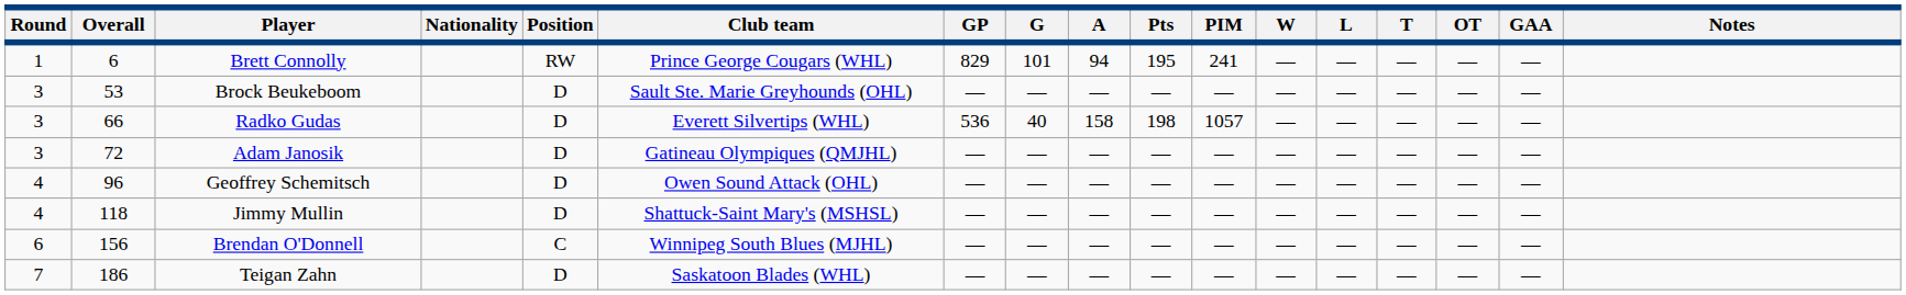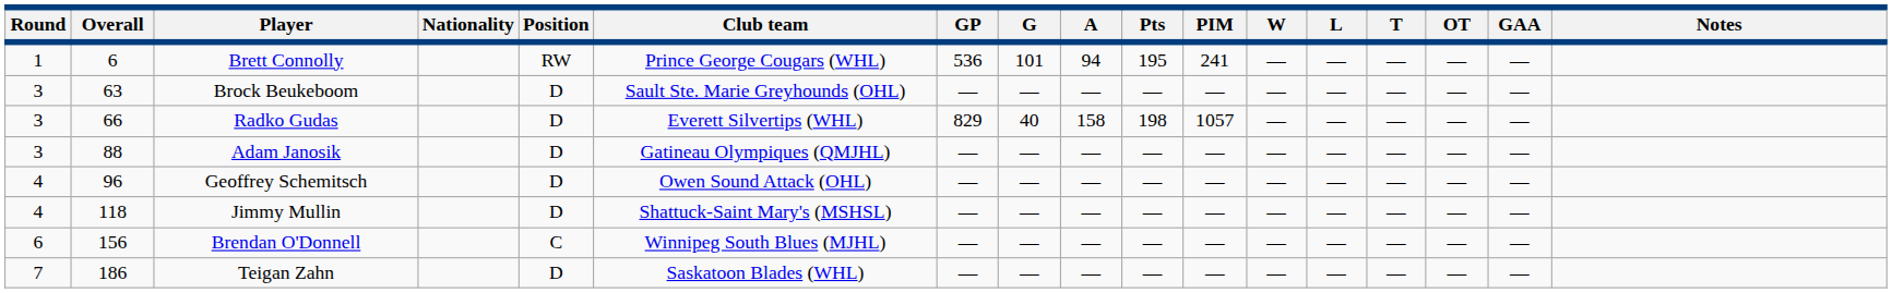Brett Connolly | GP: 829 -> 536
Brock Beukeboom | Overall: 53 -> 63
Radko Gudas | GP: 536 -> 829
Adam Janosik | Overall: 72 -> 88
